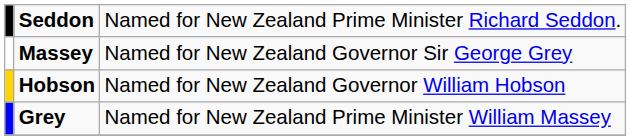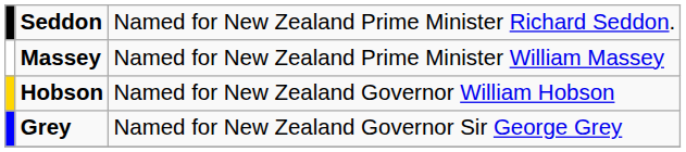Massey | column 3: Named for New Zealand Governor Sir George Grey -> Named for New Zealand Prime Minister William Massey
Grey | column 3: Named for New Zealand Prime Minister William Massey -> Named for New Zealand Governor Sir George Grey
